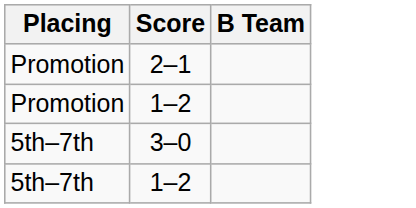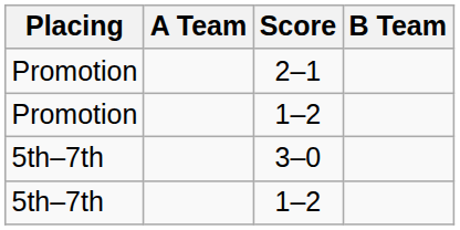+ column: A Team
